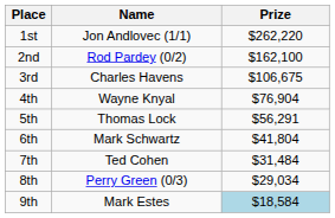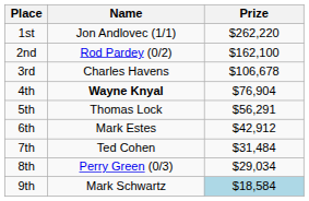3rd | Prize: $106,675 -> $106,678
4th | Name: normal -> bold
6th | Name: Mark Schwartz -> Mark Estes
6th | Prize: $41,804 -> $42,912
9th | Name: Mark Estes -> Mark Schwartz
